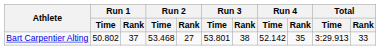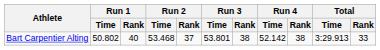Bart Carpentier Alting | Run 1 / Rank: 37 -> 40
Bart Carpentier Alting | Run 2 / Rank: 27 -> 37
Bart Carpentier Alting | Run 4 / Rank: 35 -> 38
